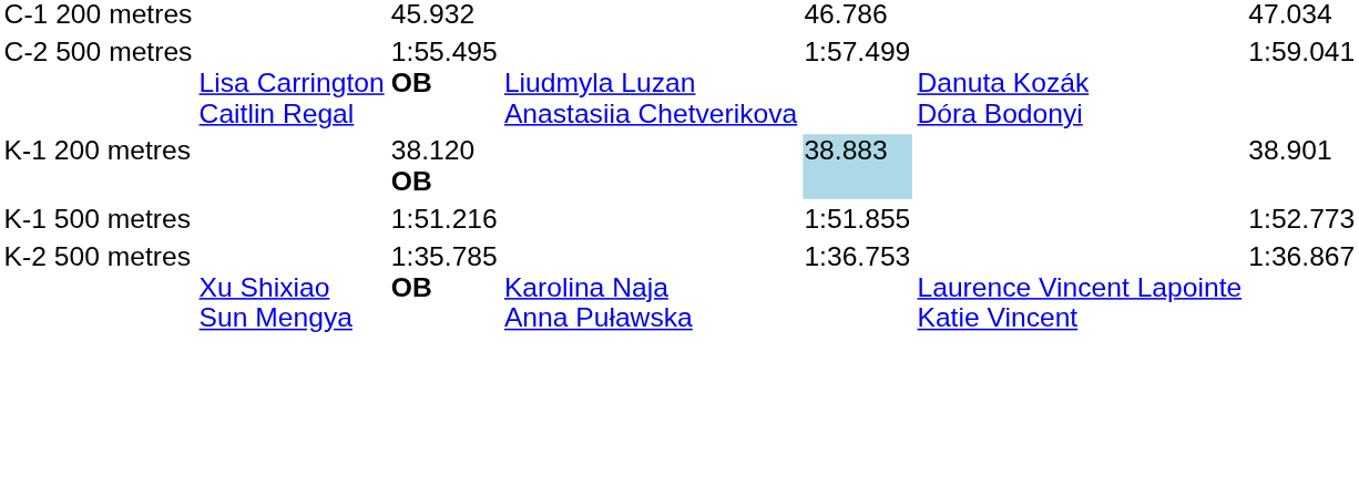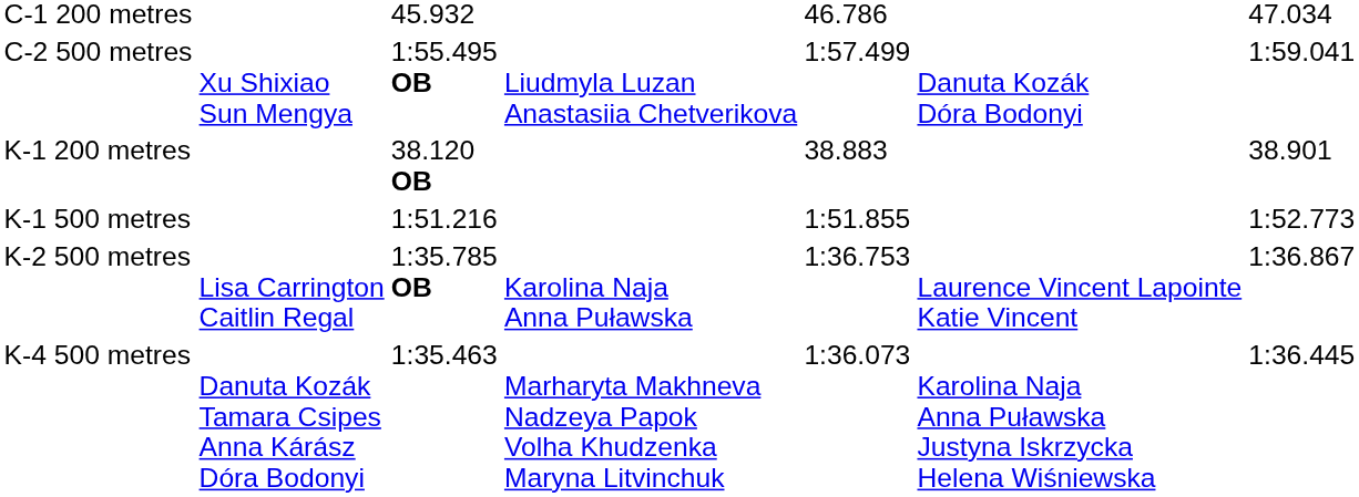C-2 500 metres | column 2: Lisa Carrington Caitlin Regal -> Xu Shixiao Sun Mengya
K-1 200 metres | column 5: lightblue background -> no background
K-2 500 metres | column 2: Xu Shixiao Sun Mengya -> Lisa Carrington Caitlin Regal
+ row: K-4 500 metres | Danuta Kozák Tamara Csipes Anna Kárász Dóra Bodonyi | 1:35.463 | Marharyta Makhneva Nadzeya Papok Volha Khudzenka Maryna Litvinchuk | 1:36.073 | Karolina Naja Anna Puławska Justyna Iskrzycka Helena Wiśniewska | 1:36.445
